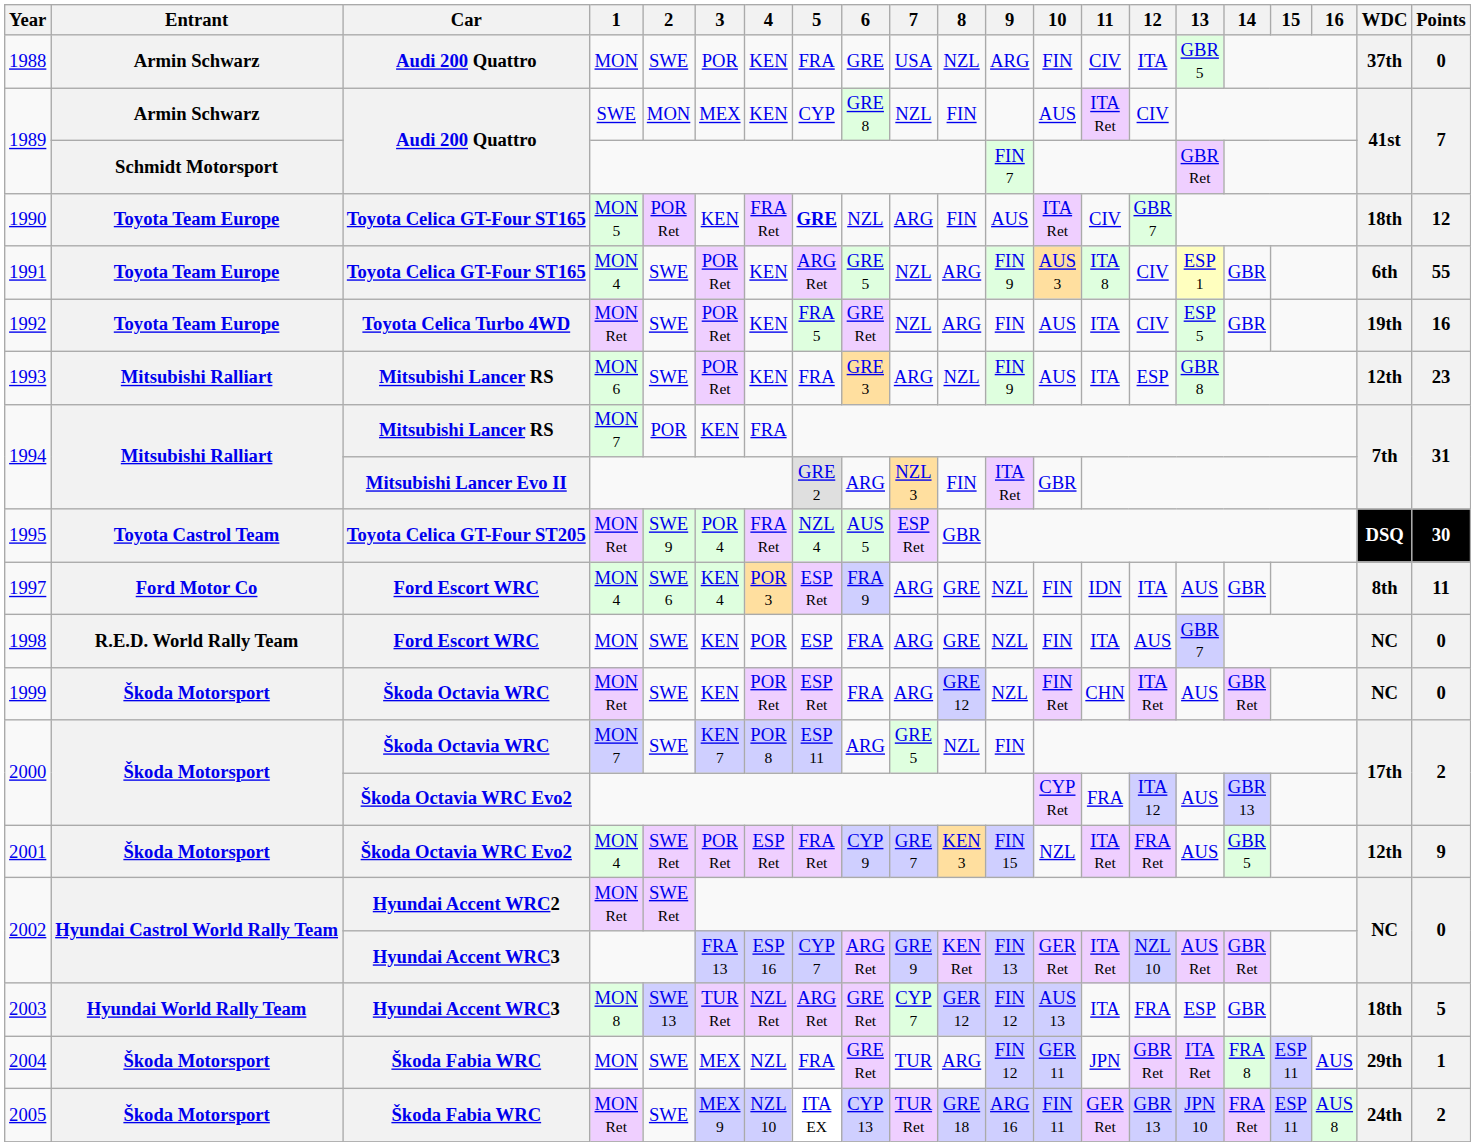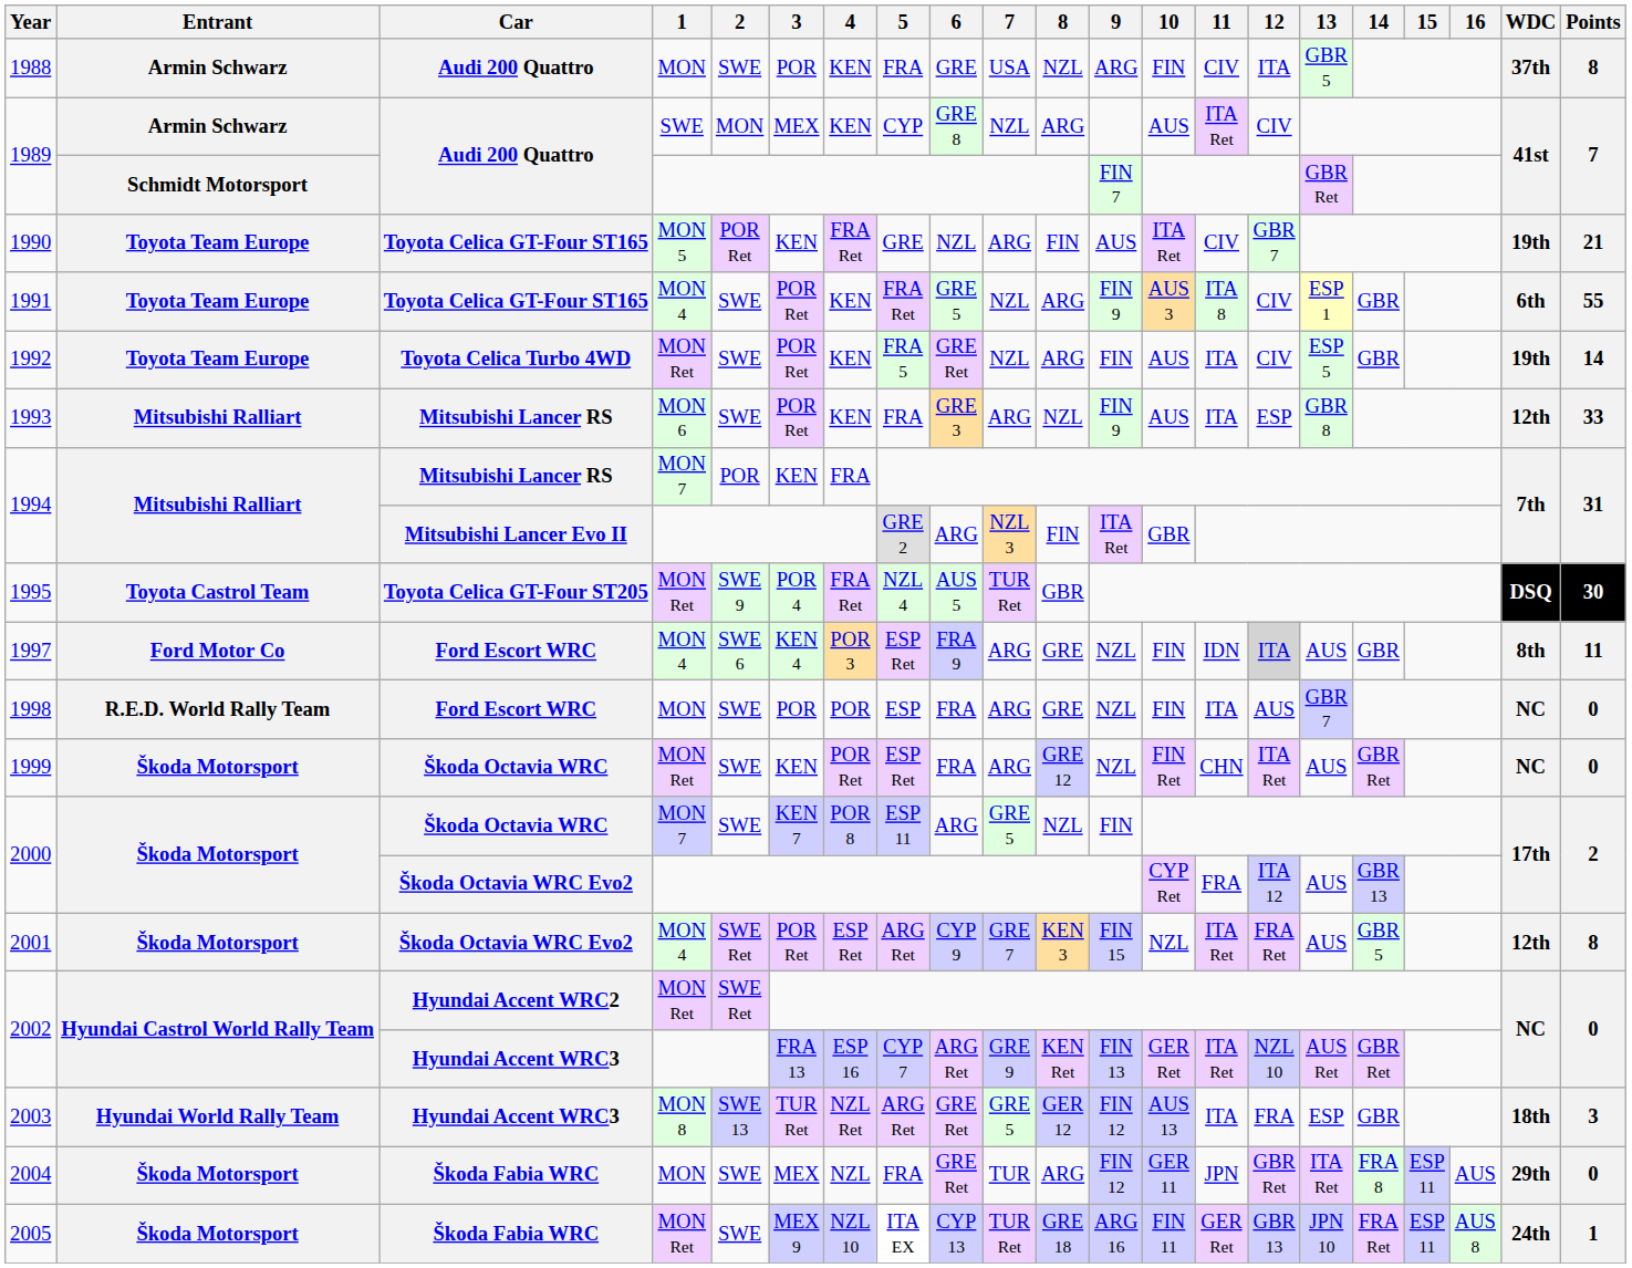1988 | Points: 0 -> 8
1989 / SWE | 8: FIN -> ARG
1990 | 5: bold -> normal
1990 | WDC: 18th -> 19th
1990 | Points: 12 -> 21
1991 | 5: ARG Ret -> FRA Ret
1992 | Points: 16 -> 14
1993 | Points: 23 -> 33
1995 | 7: ESP Ret -> TUR Ret
1997 | 12: no background -> lightgrey background
1998 | 3: KEN -> POR
2001 | 5: FRA Ret -> ARG Ret
2001 | Points: 9 -> 8
2003 | 7: CYP 7 -> GRE 5
2003 | Points: 5 -> 3
2004 | Points: 1 -> 0
2005 | Points: 2 -> 1
